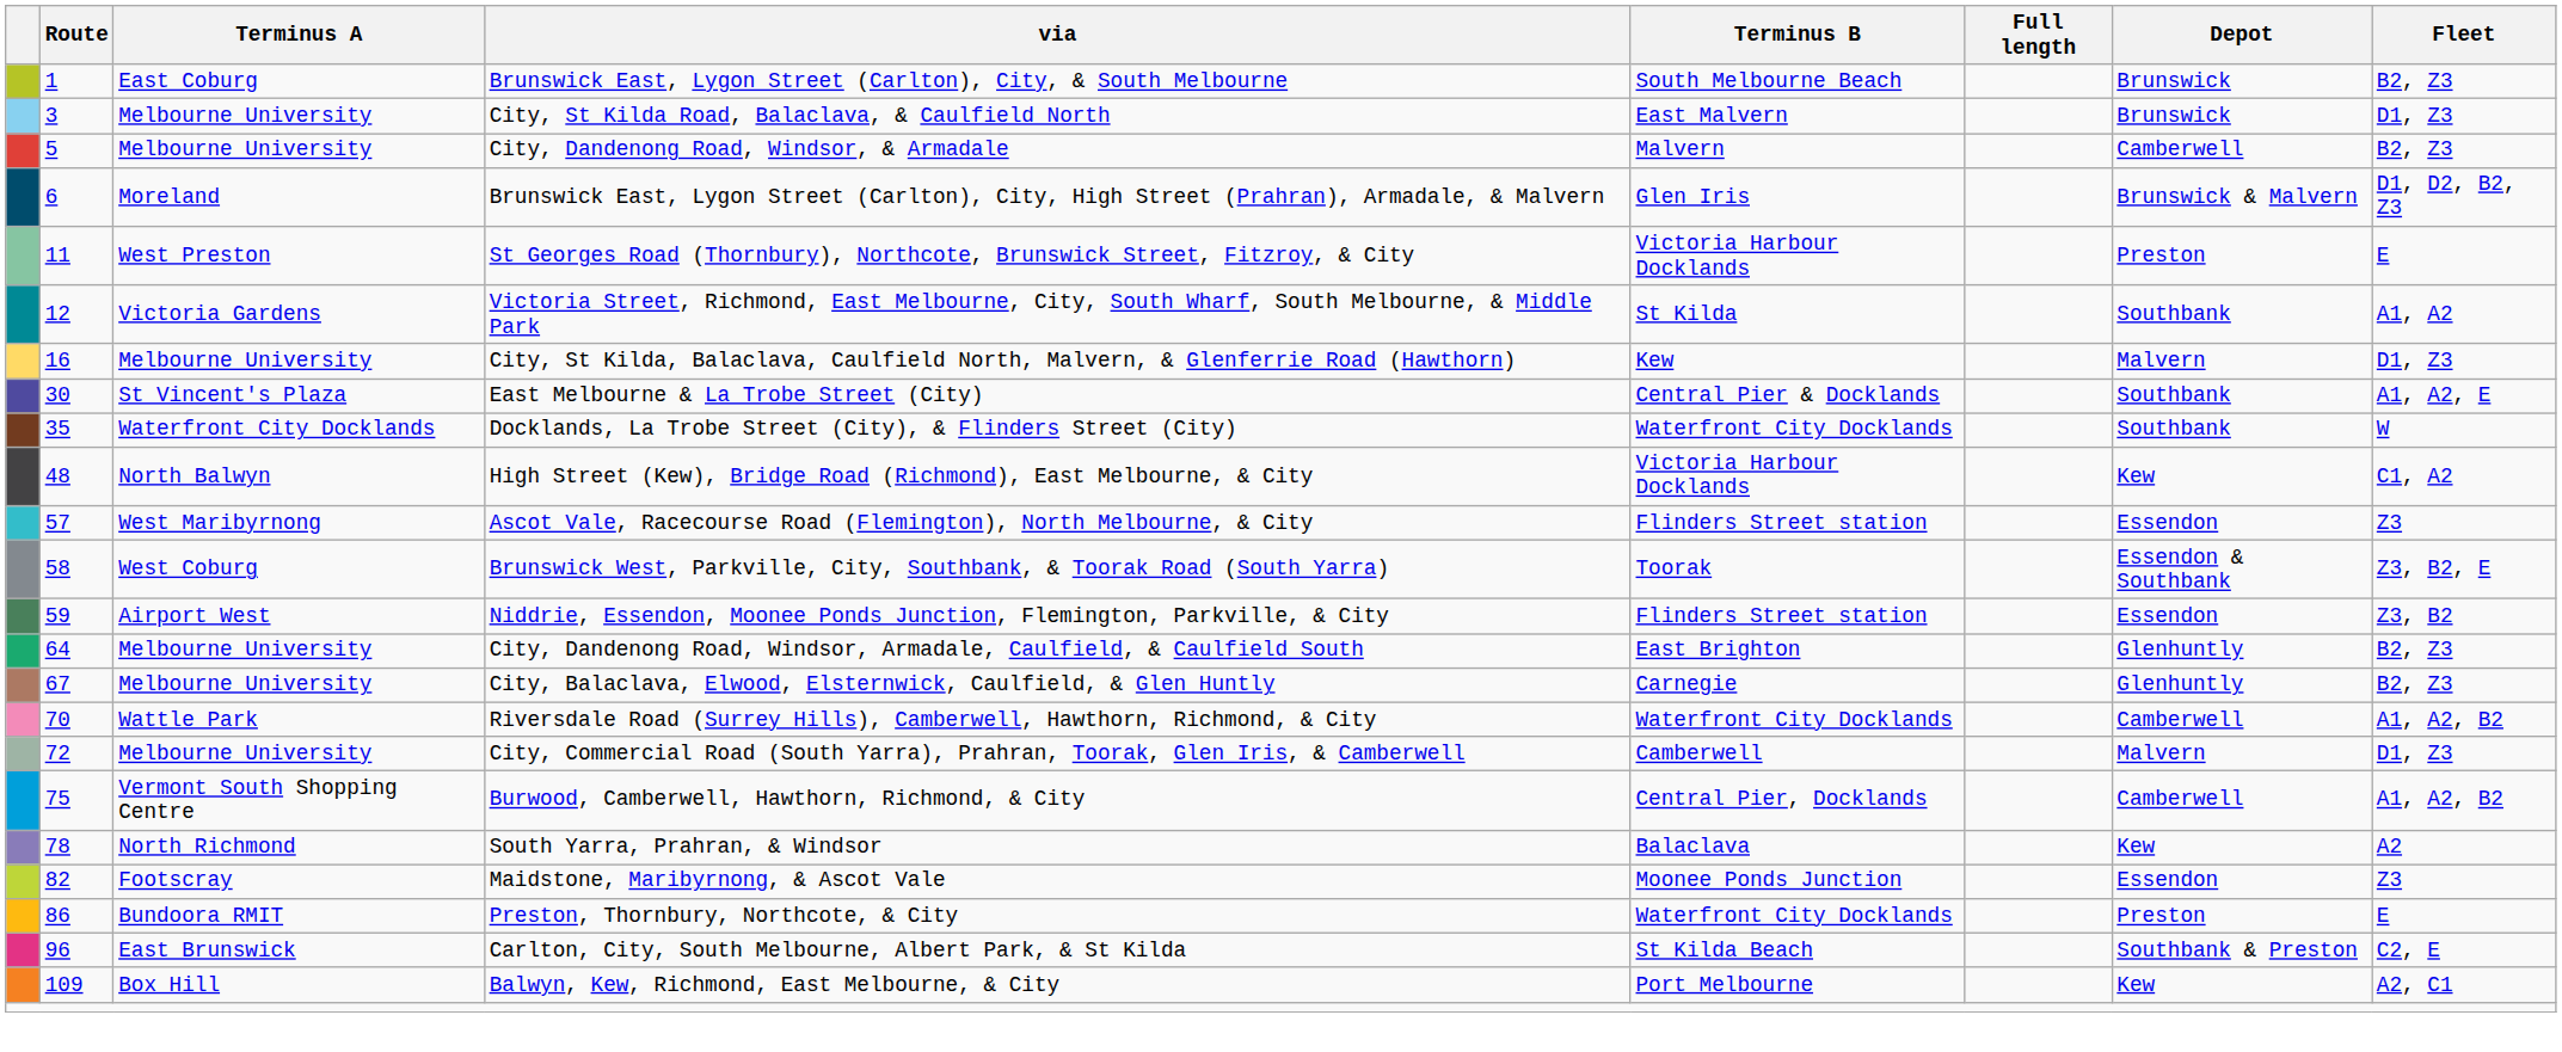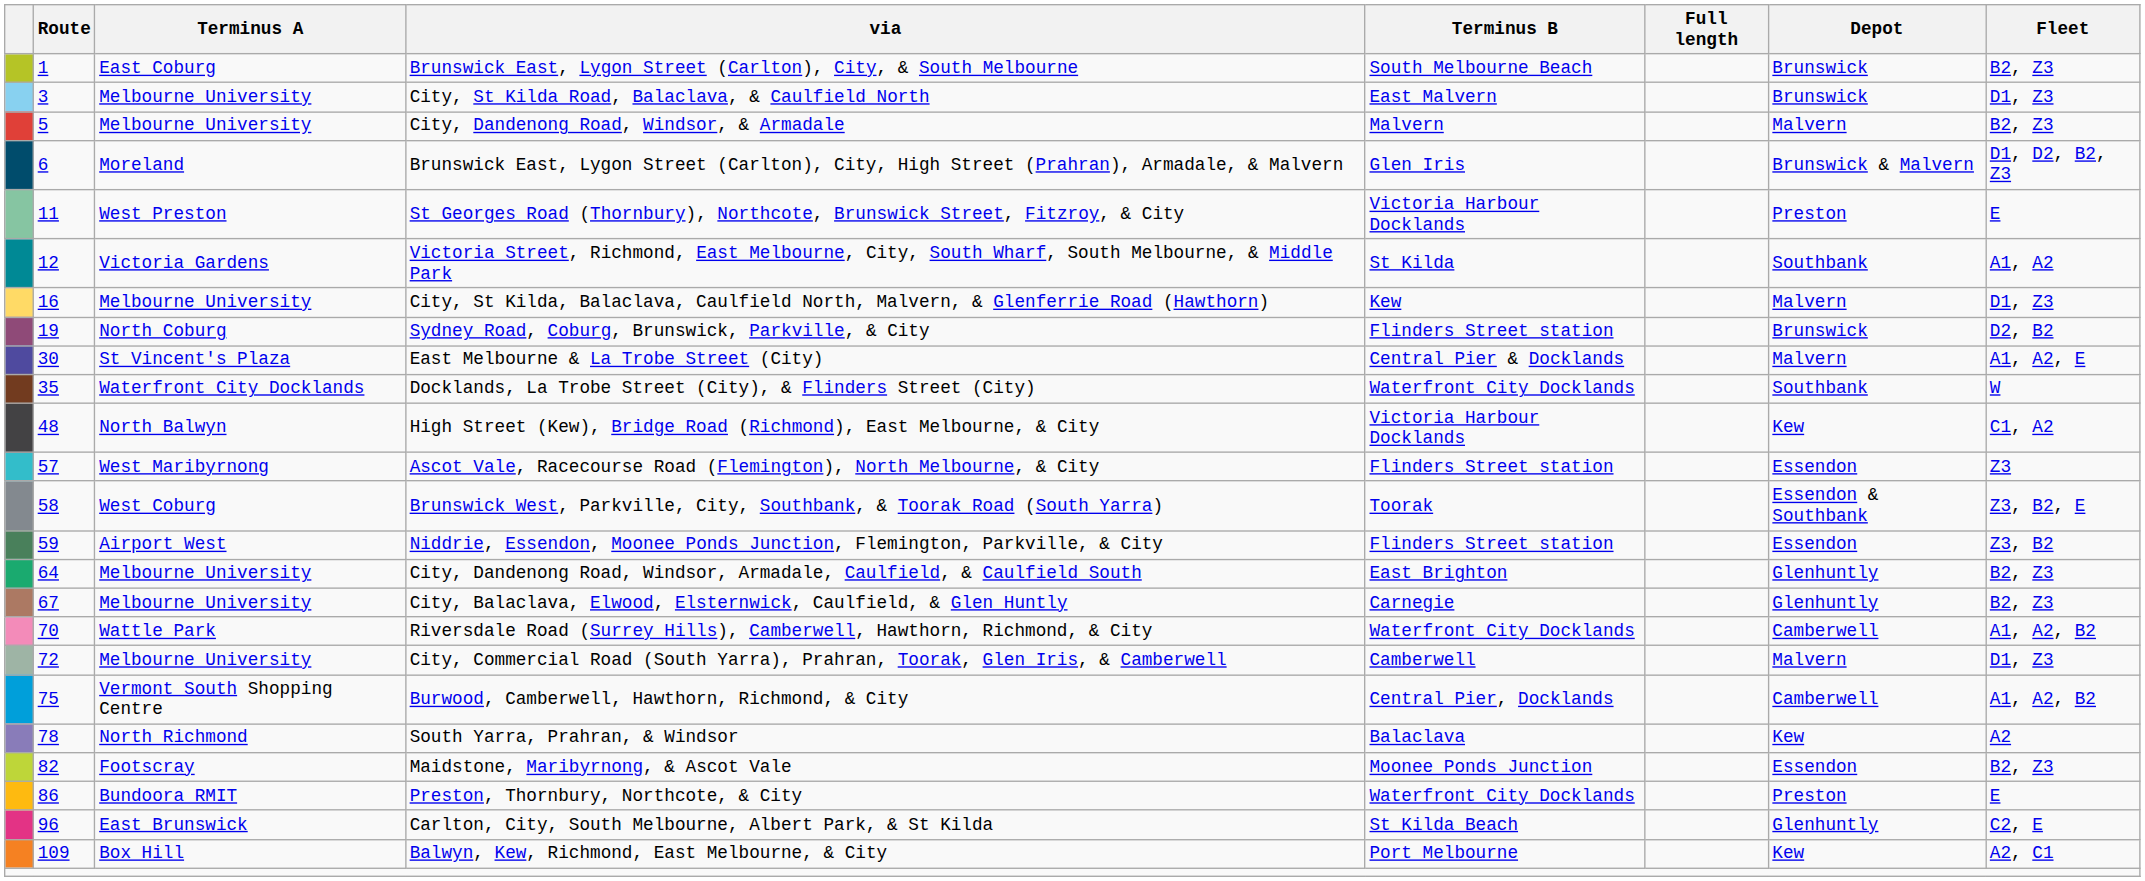City, Dandenong Road, Windsor, & Armadale | Depot: Camberwell -> Malvern
+ row: 19 | North Coburg | Sydney Road, Coburg, Brunswick, Parkville, & City | Flinders Street station | Brunswick | D2, B2
East Melbourne & La Trobe Street (City) | Depot: Southbank -> Malvern
Maidstone, Maribyrnong, & Ascot Vale | Fleet: Z3 -> B2, Z3
Carlton, City, South Melbourne, Albert Park, & St Kilda | Depot: Southbank & Preston -> Glenhuntly
